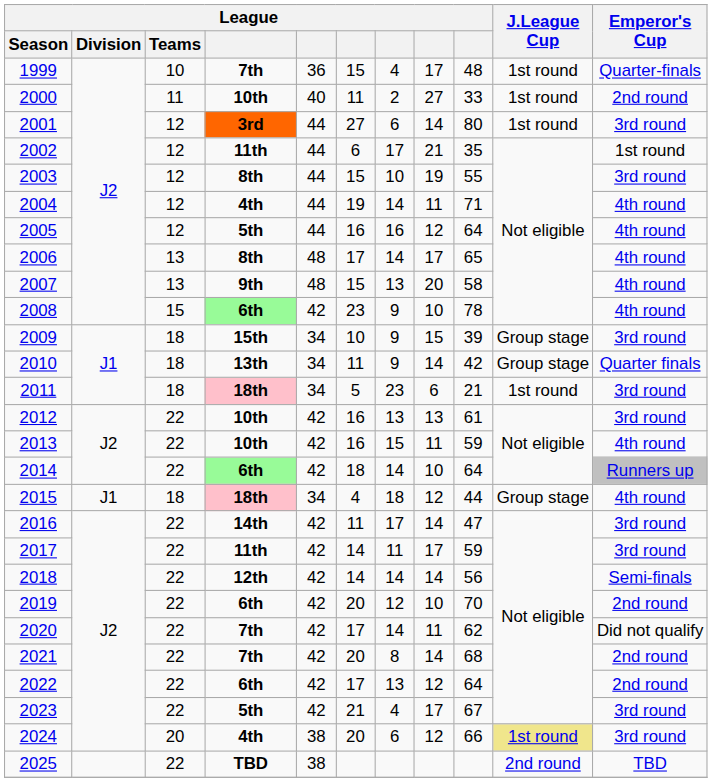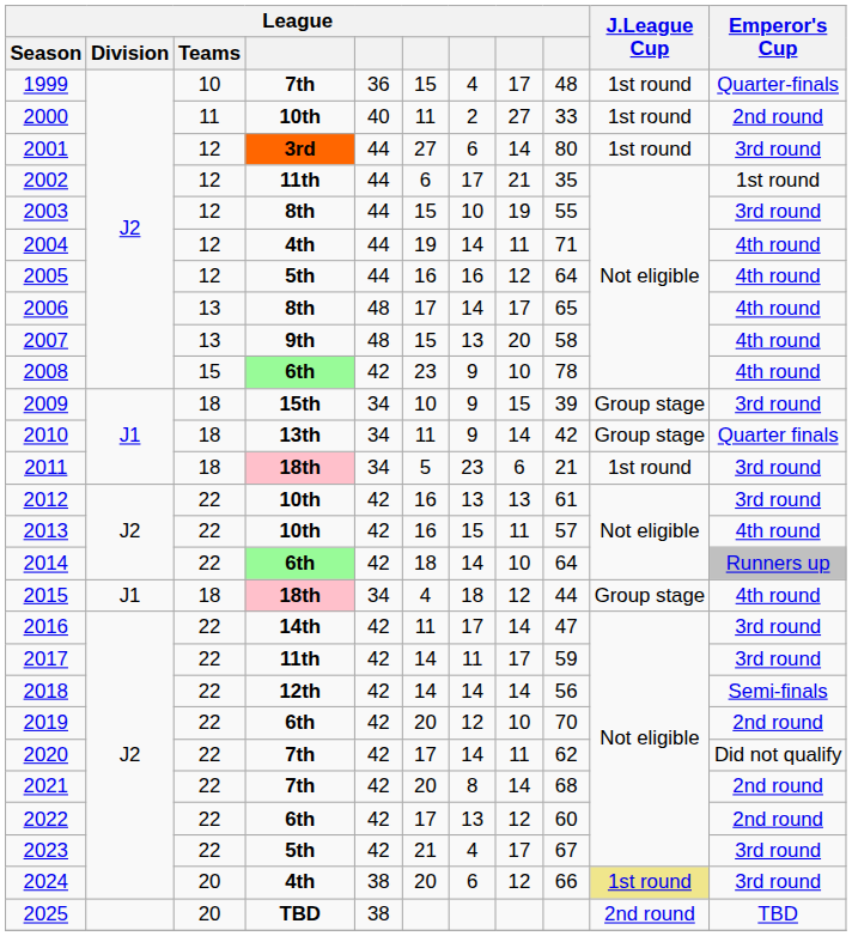2013 | column 9: 59 -> 57
2022 | column 9: 64 -> 60
2025 | League / Teams: 22 -> 20
